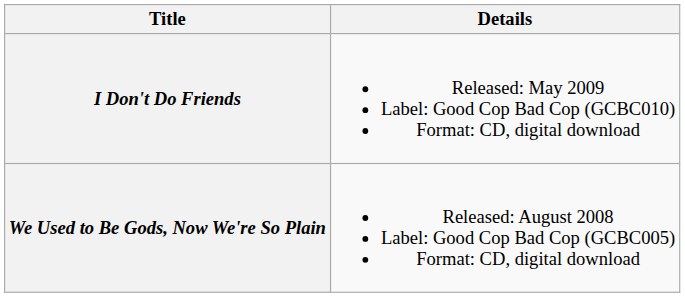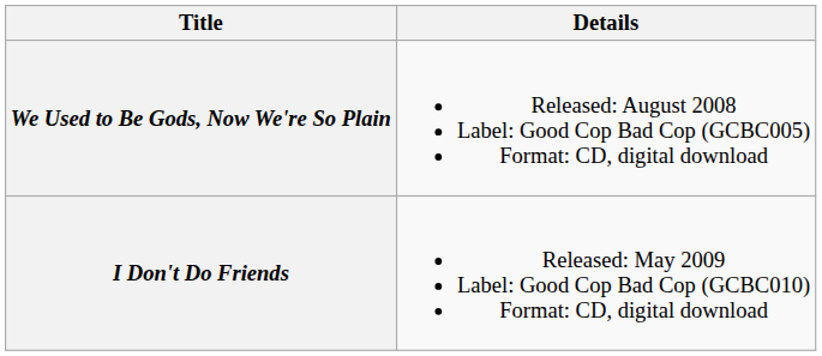rows swapped: We Used to Be Gods, Now We're So Plain <-> I Don't Do Friends
